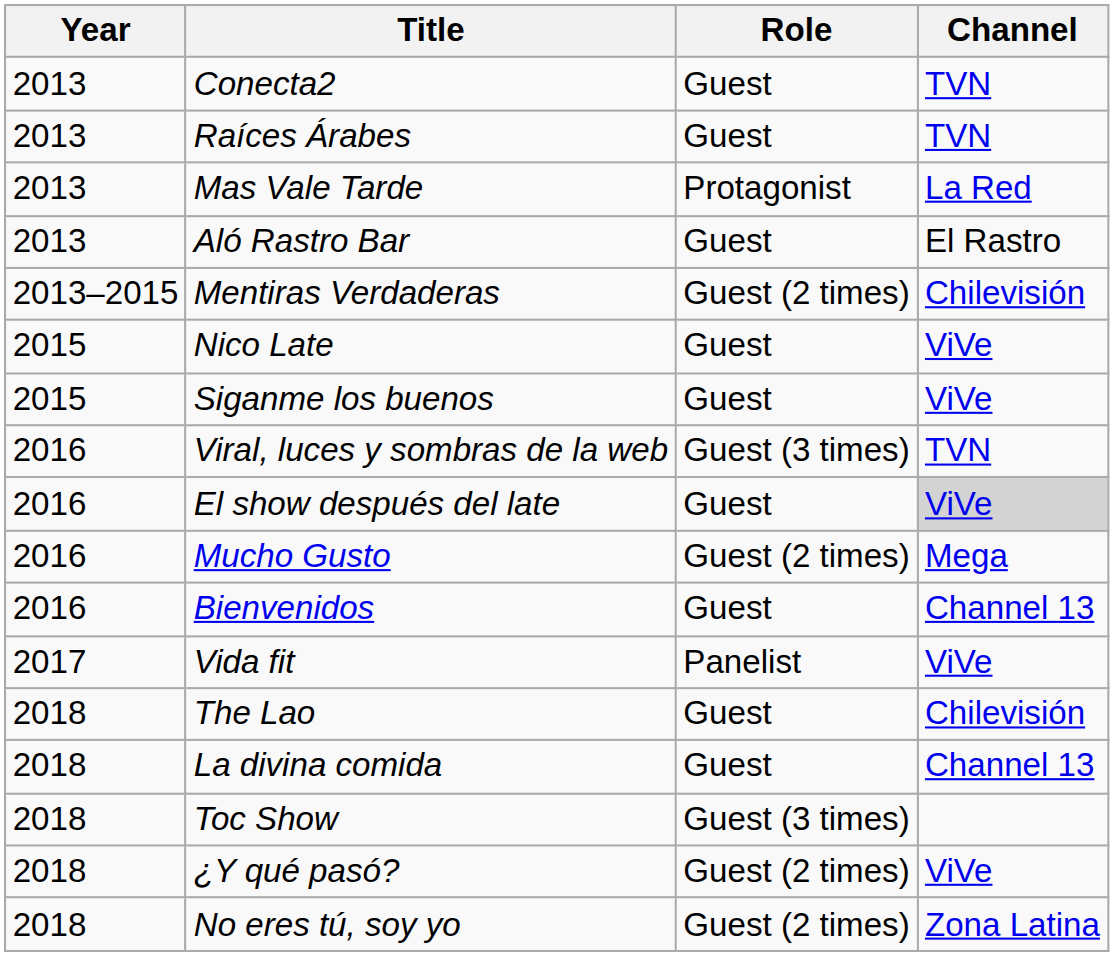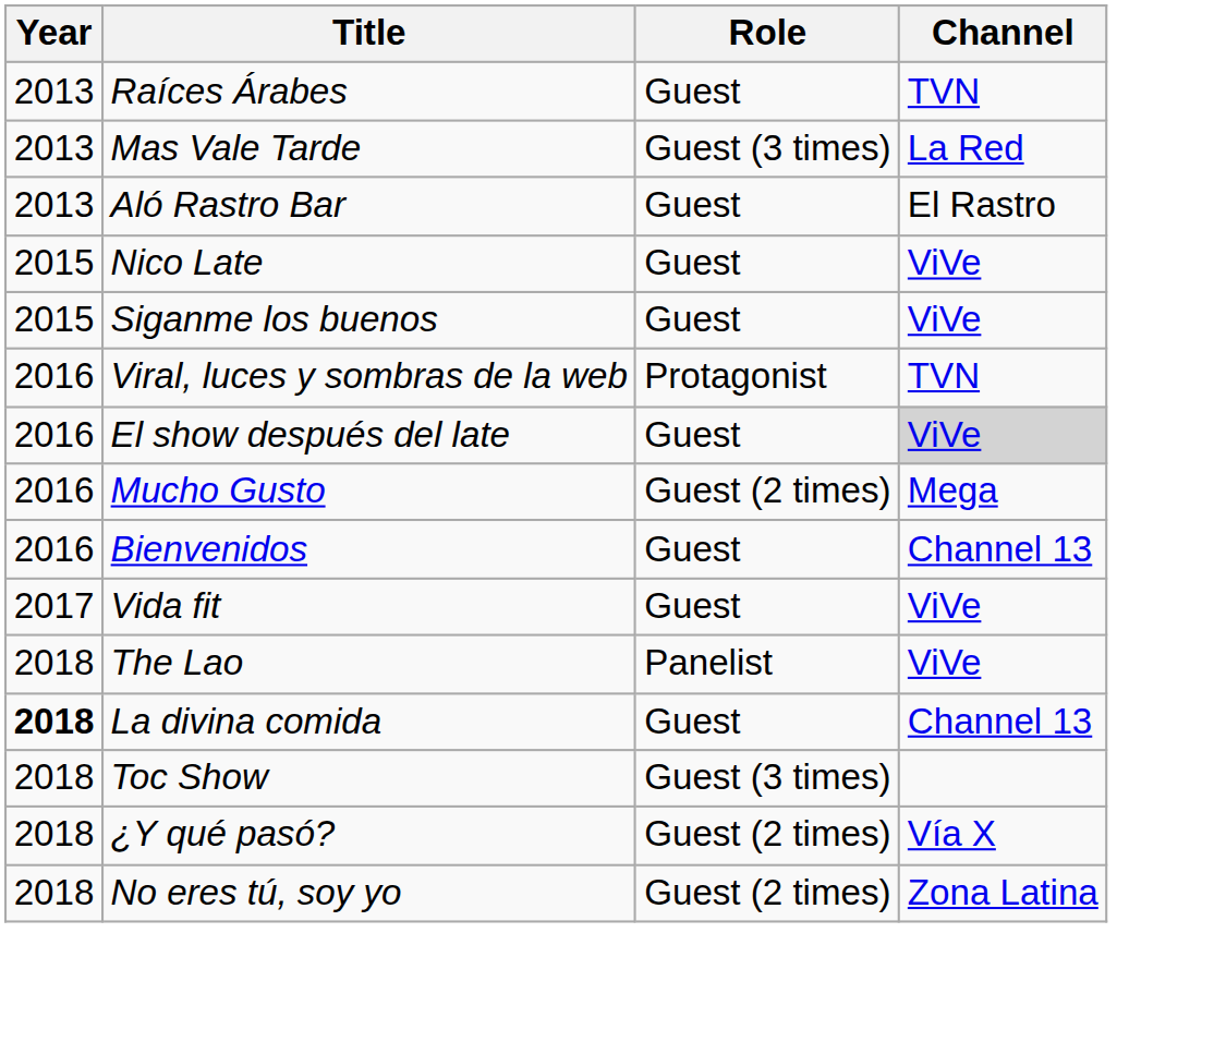- row: 2013 | Conecta2 | Guest | TVN
Mas Vale Tarde | Role: Protagonist -> Guest (3 times)
- row: 2013–2015 | Mentiras Verdaderas | Guest (2 times) | Chilevisión
Viral, luces y sombras de la web | Role: Guest (3 times) -> Protagonist
Vida fit | Role: Panelist -> Guest
The Lao | Role: Guest -> Panelist
The Lao | Channel: Chilevisión -> ViVe
La divina comida | Year: normal -> bold
¿Y qué pasó? | Channel: ViVe -> Vía X
